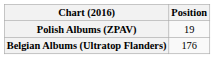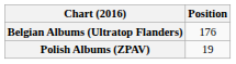rows swapped: Belgian Albums (Ultratop Flanders) <-> Polish Albums (ZPAV)
